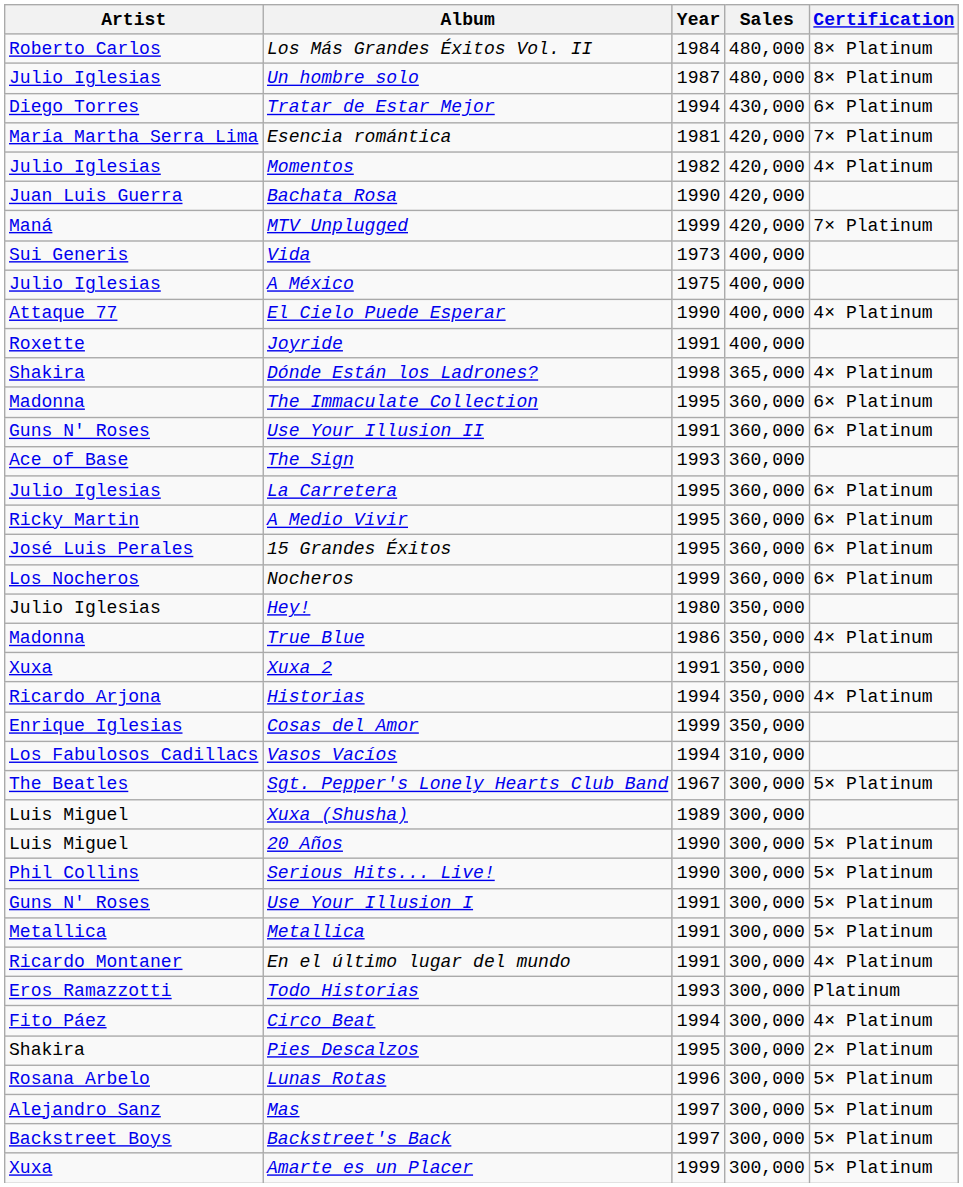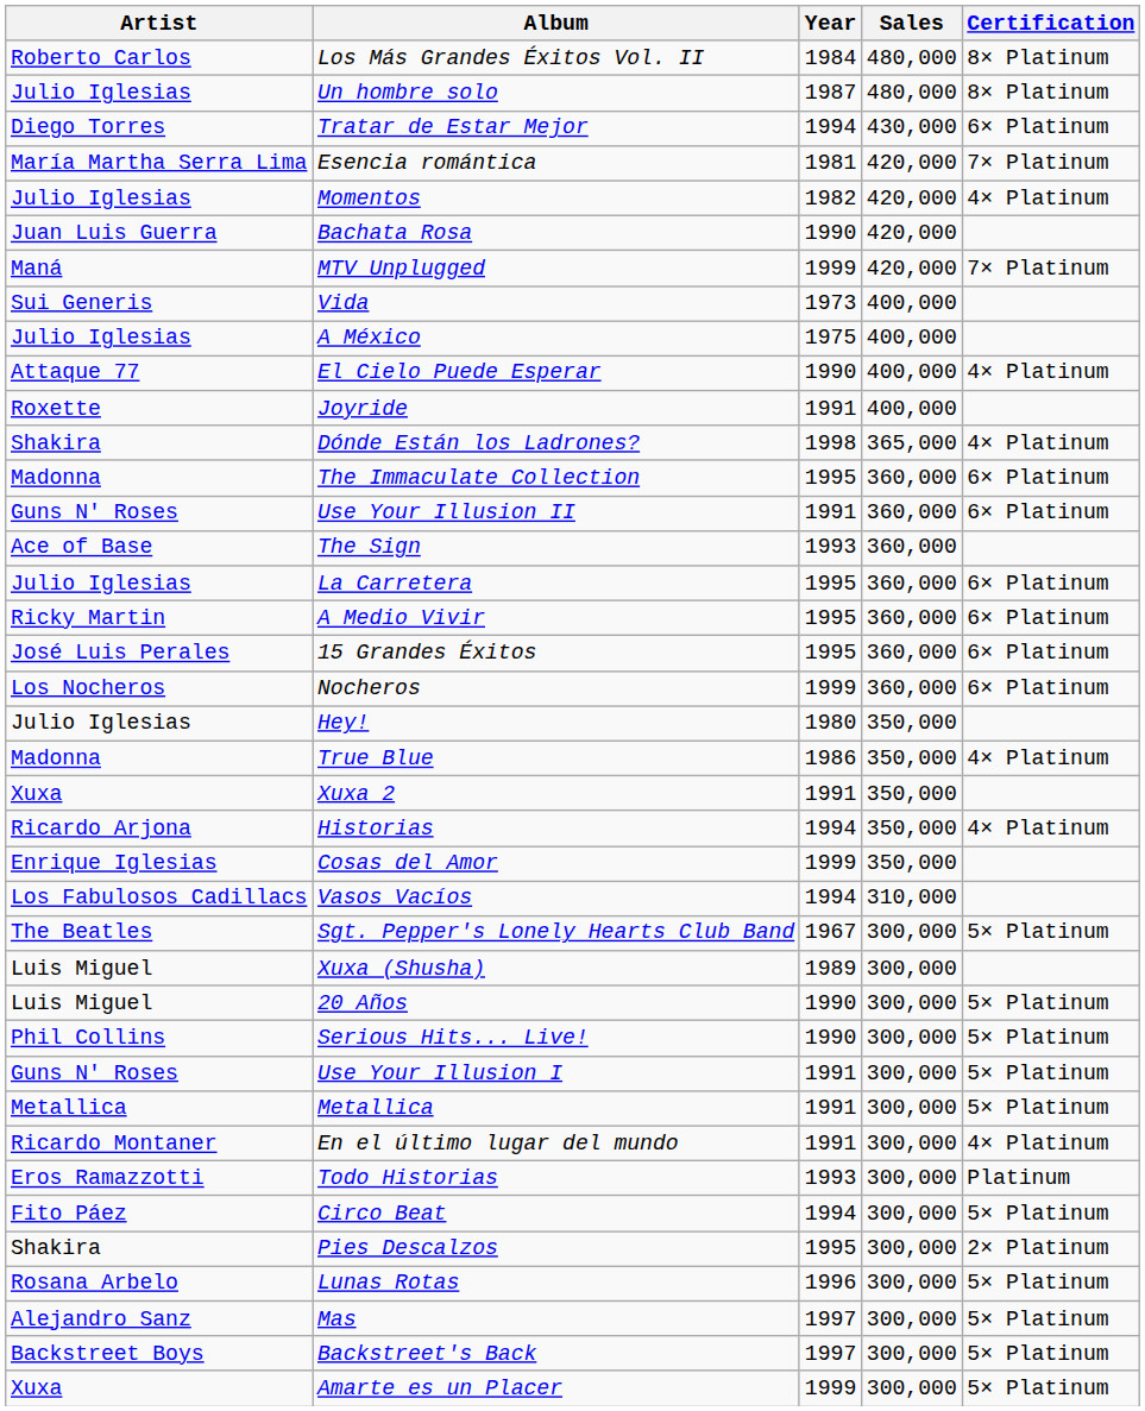Circo Beat | Certification: 4× Platinum -> 5× Platinum
